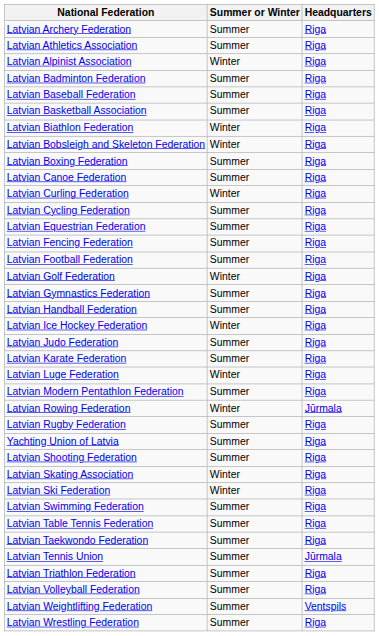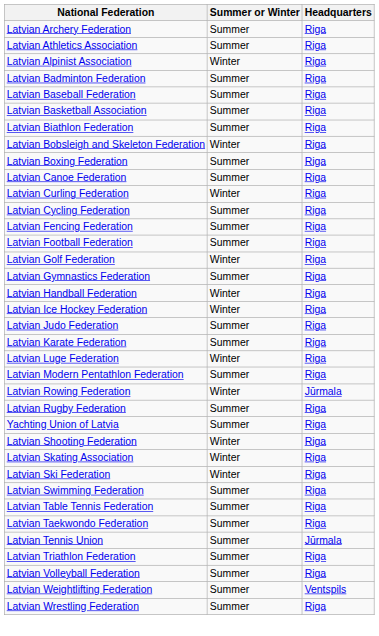Latvian Biathlon Federation | Summer or Winter: Winter -> Summer
- row: Latvian Equestrian Federation | Summer | Riga
Latvian Handball Federation | Summer or Winter: Summer -> Winter
Latvian Shooting Federation | Summer or Winter: Summer -> Winter
